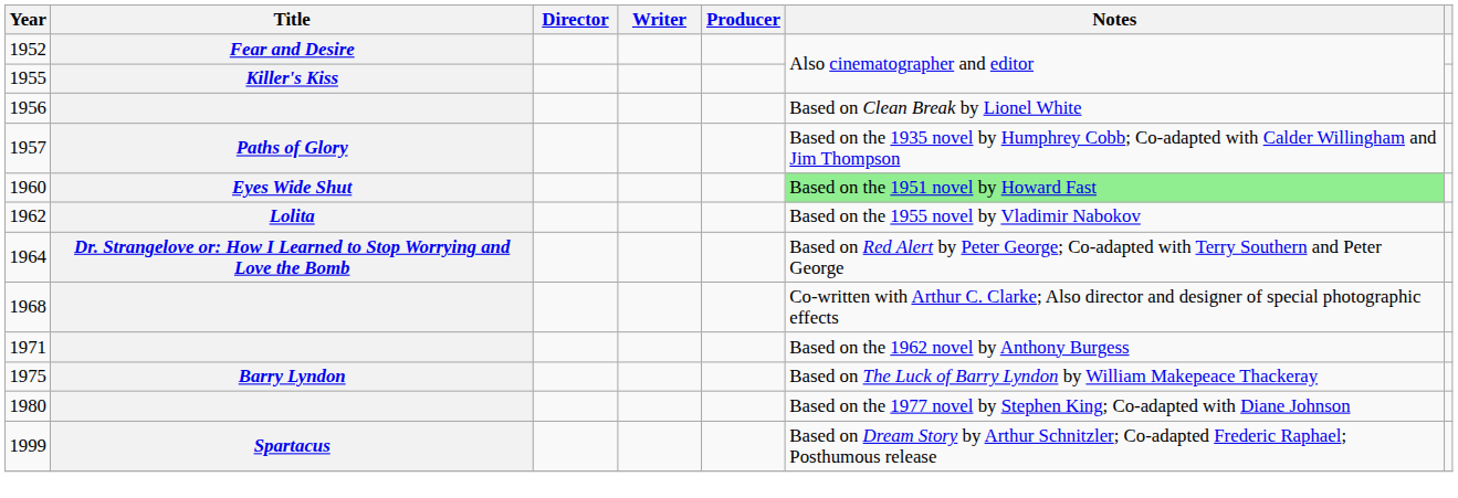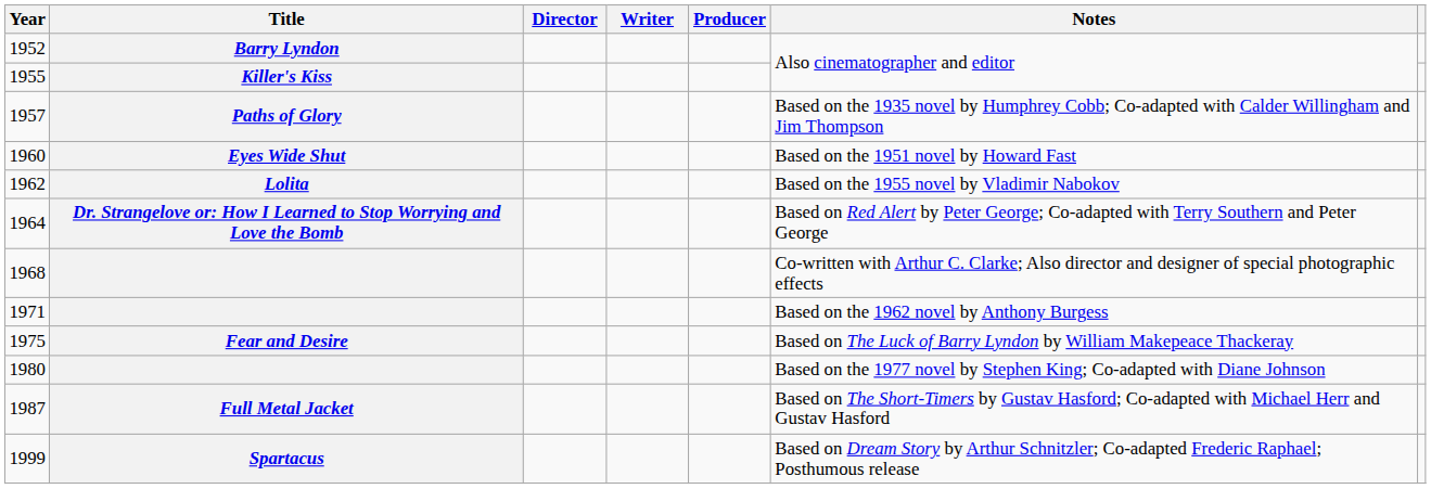1952 | Title: Fear and Desire -> Barry Lyndon
- row: 1956 | Based on Clean Break by Lionel White
1960 | Notes: lightgreen background -> no background
1975 | Title: Barry Lyndon -> Fear and Desire
+ row: 1987 | Full Metal Jacket | Based on The Short-Timers by Gustav Hasford; Co-adapted with Michael Herr and Gustav Hasford
